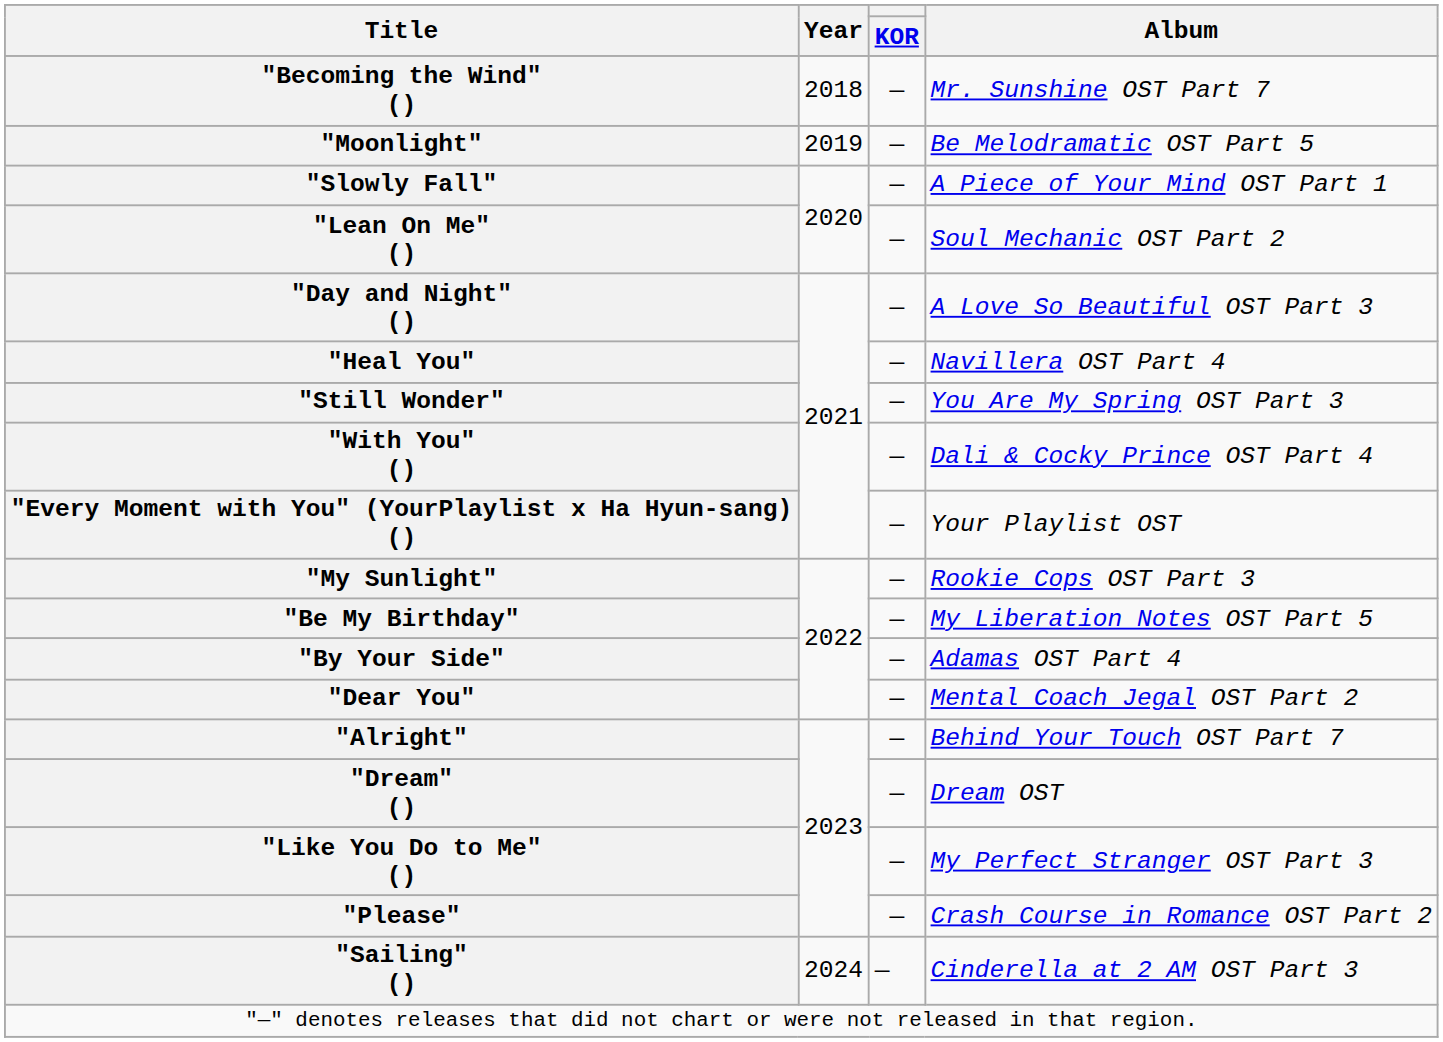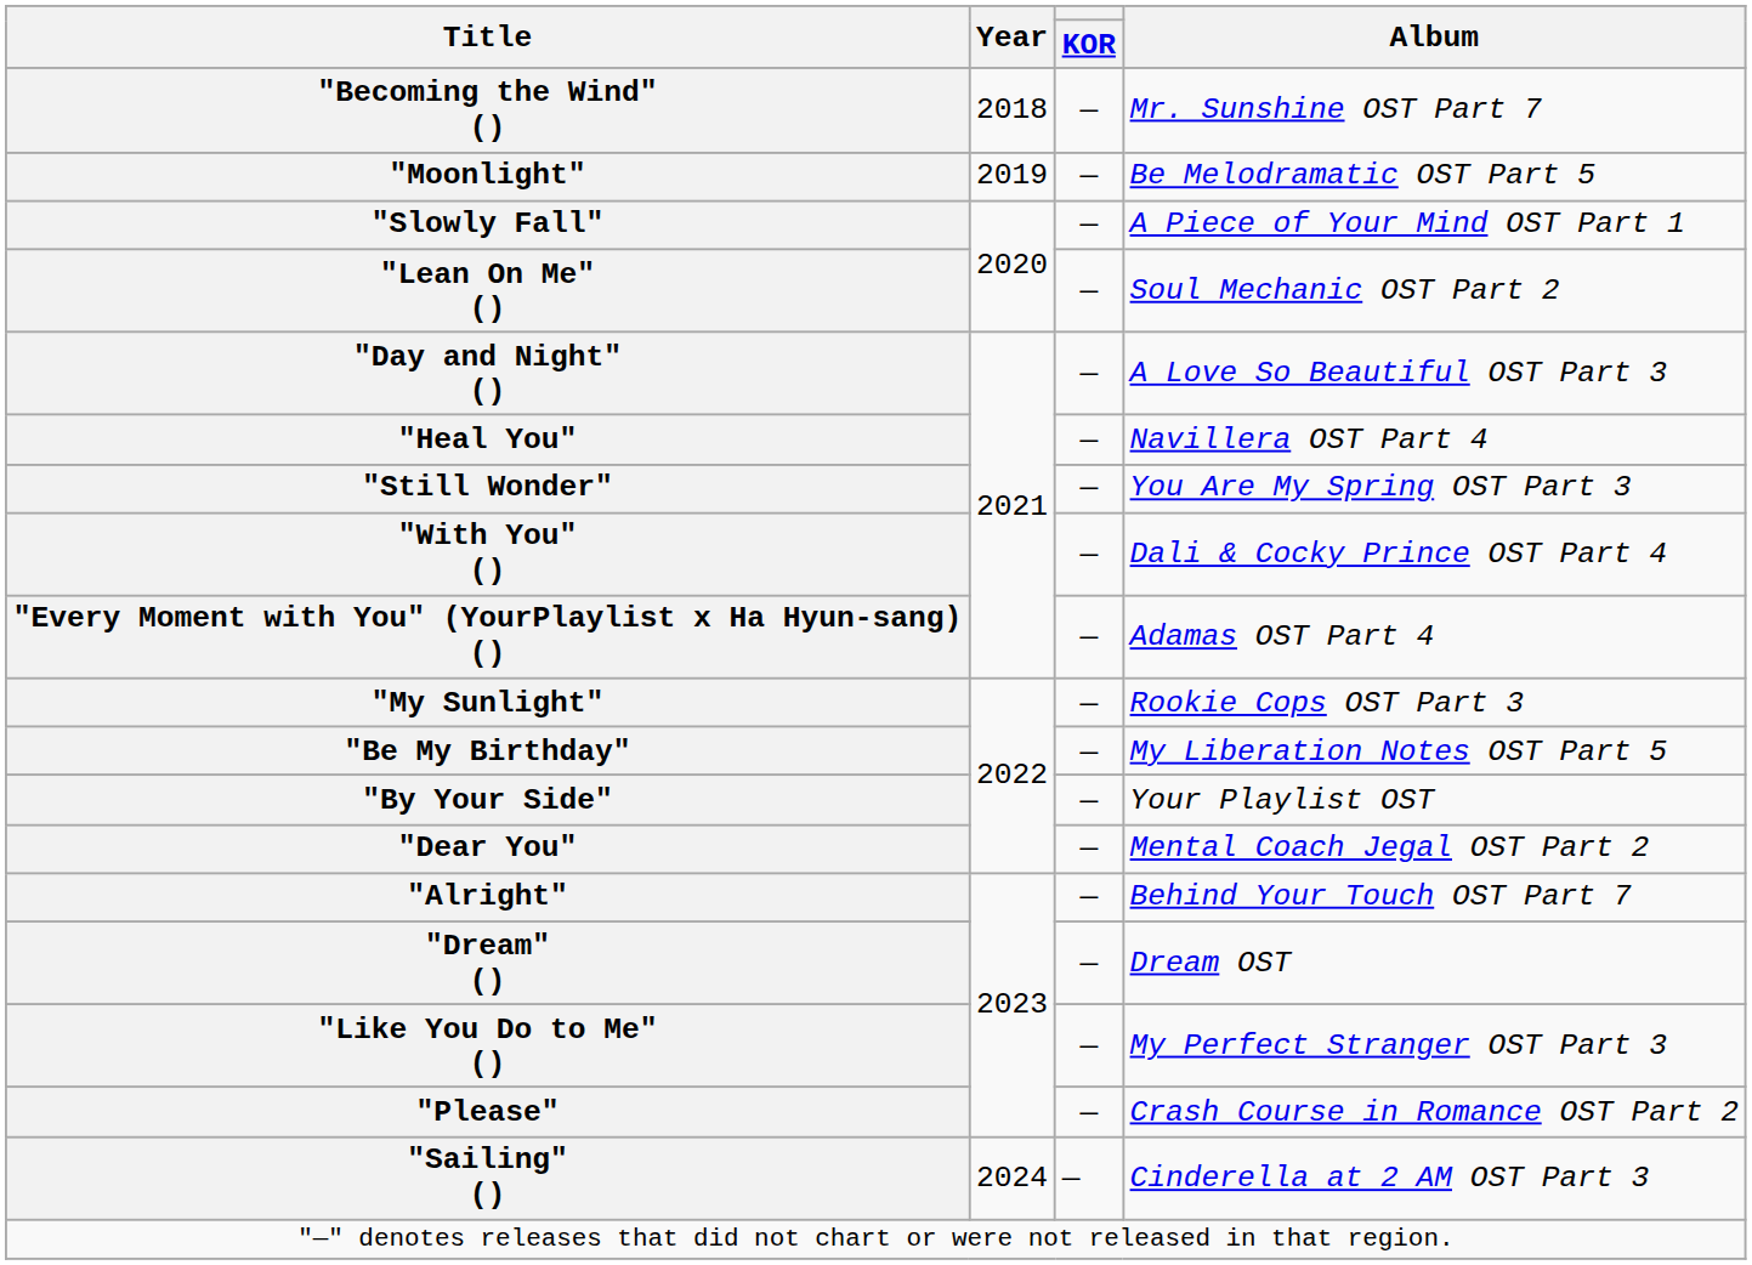"Every Moment with You" (YourPlaylist x Ha Hyun-sang) () | Album: Your Playlist OST -> Adamas OST Part 4
"By Your Side" | Album: Adamas OST Part 4 -> Your Playlist OST
